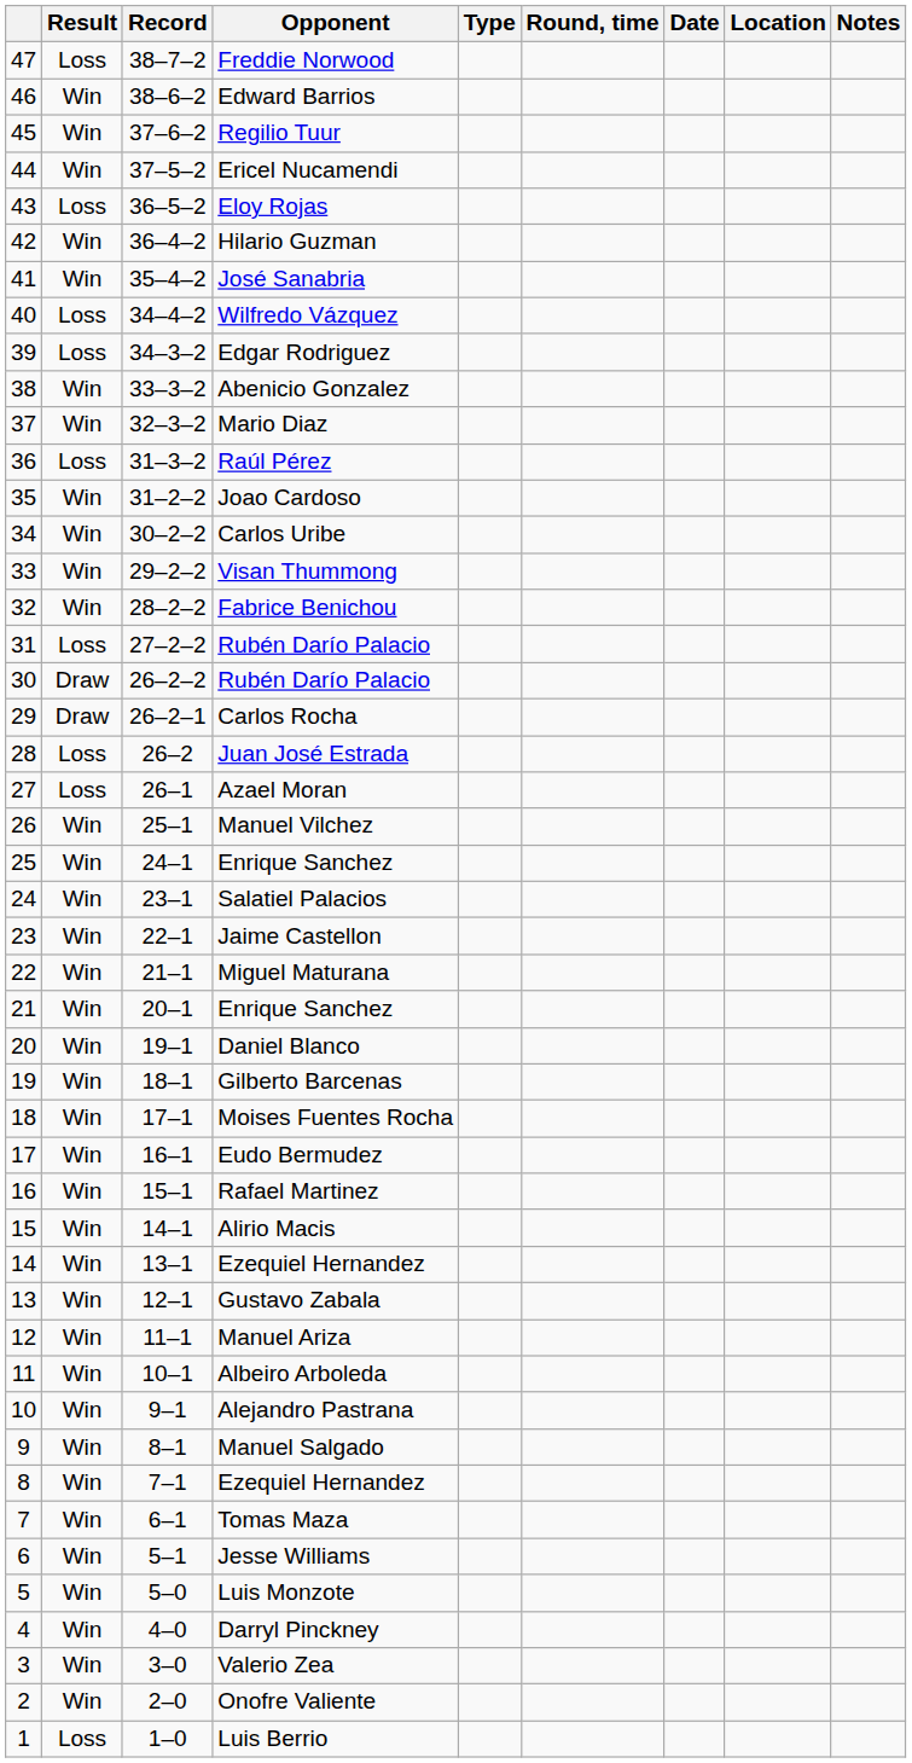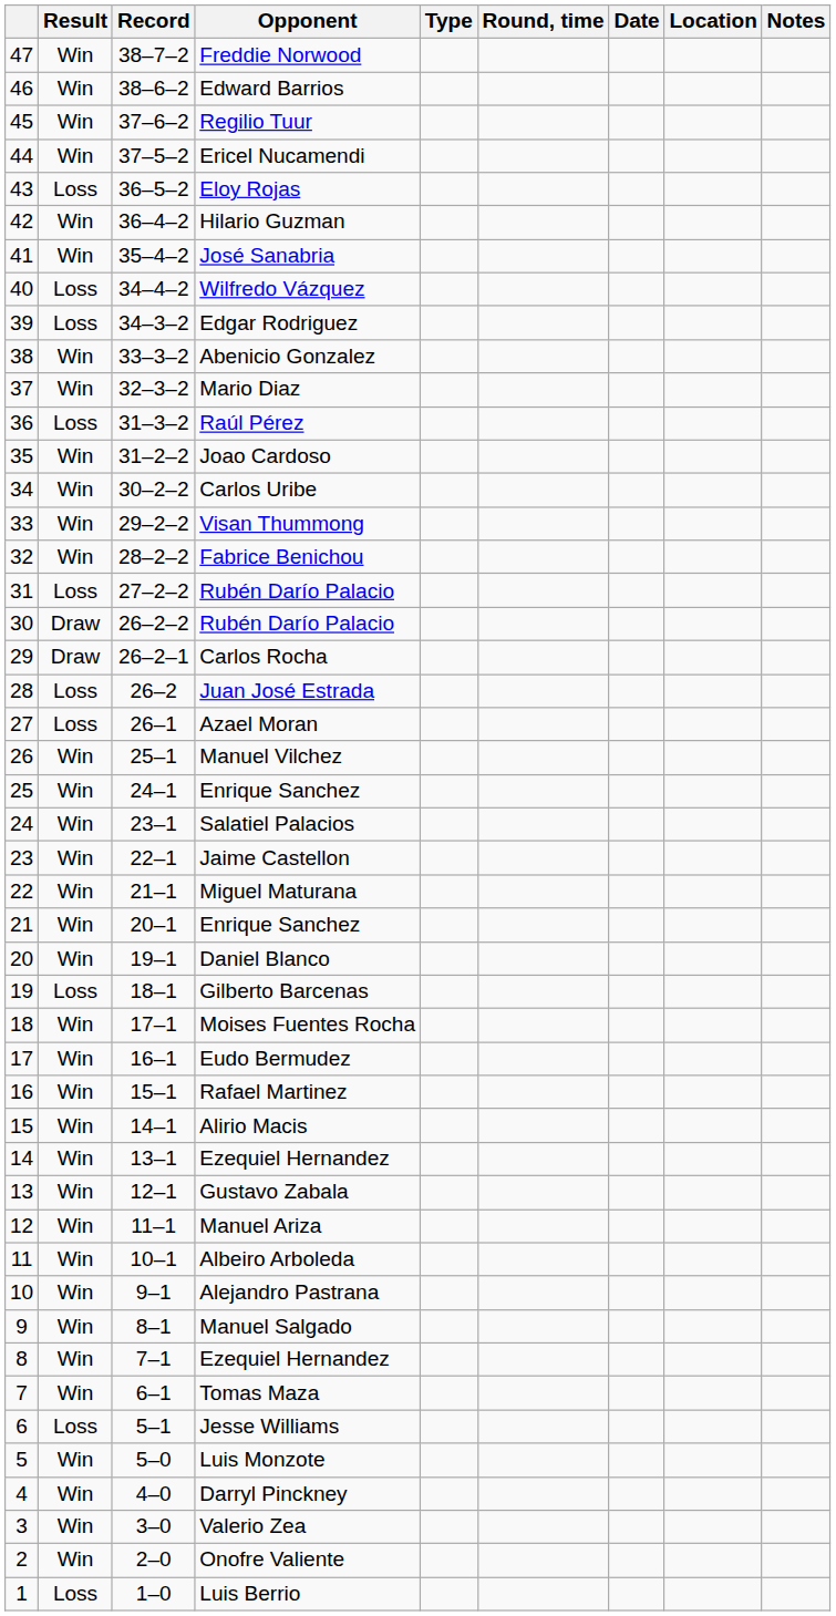Freddie Norwood | Result: Loss -> Win
Gilberto Barcenas | Result: Win -> Loss
Jesse Williams | Result: Win -> Loss
